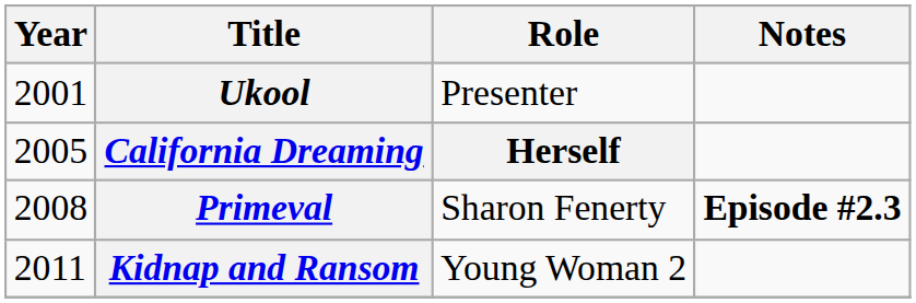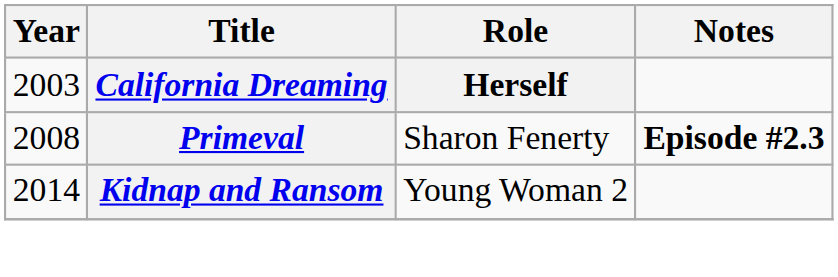- row: 2001 | Ukool | Presenter
California Dreaming | Year: 2005 -> 2003
Kidnap and Ransom | Year: 2011 -> 2014
